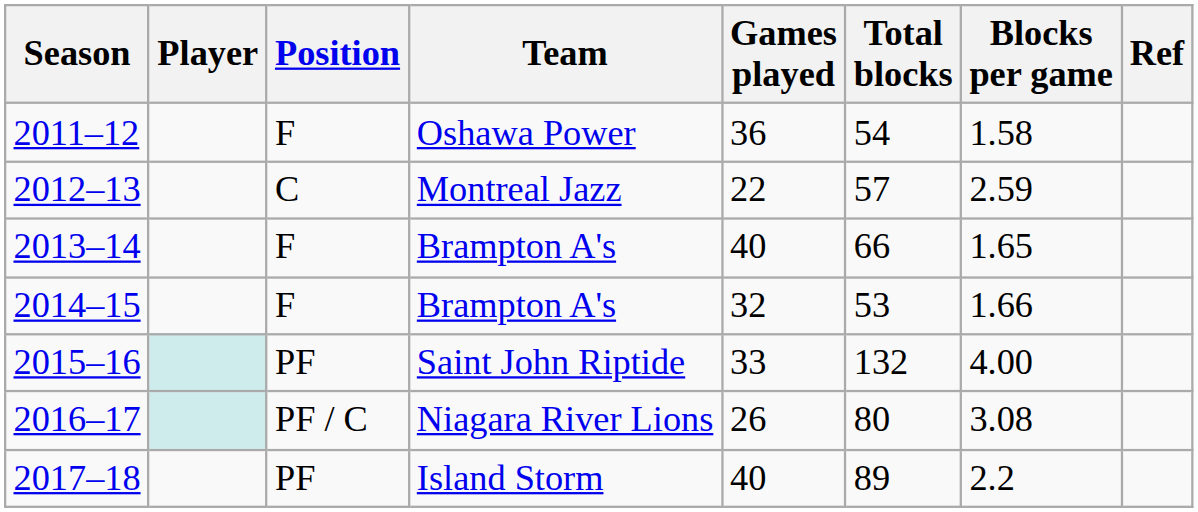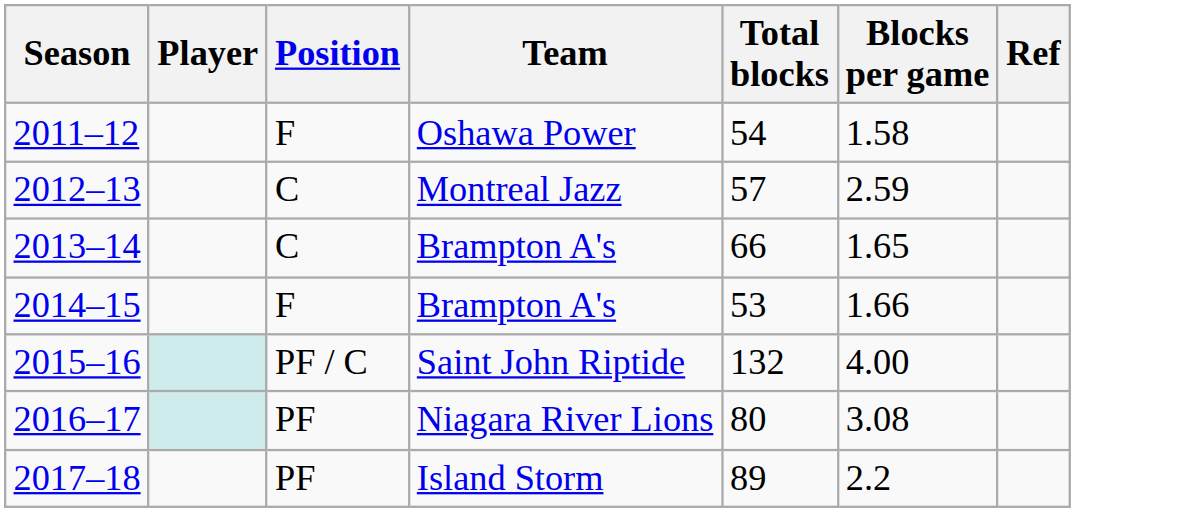- column: Games played | 36 | 22 | 40 | 32 | 33 | 26 | 40
2013–14 | Position: F -> C
2015–16 | Position: PF -> PF / C
2016–17 | Position: PF / C -> PF
